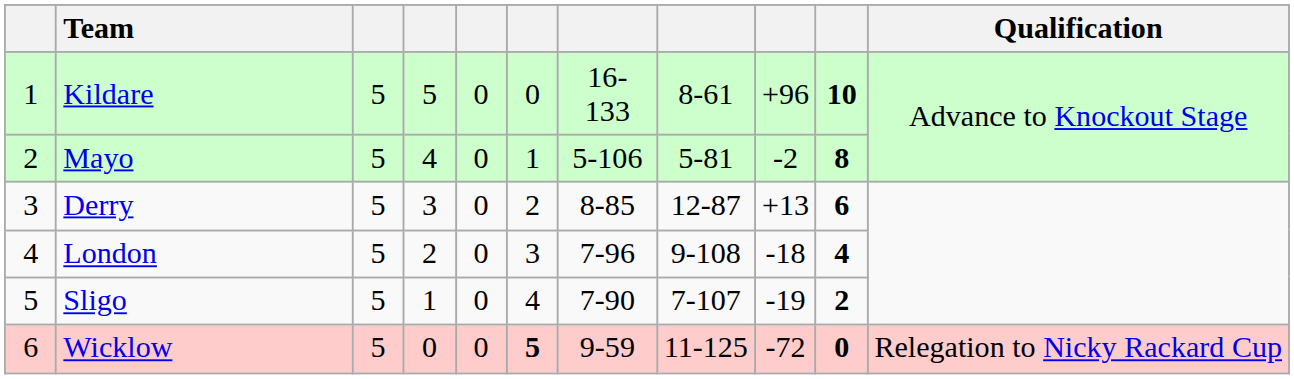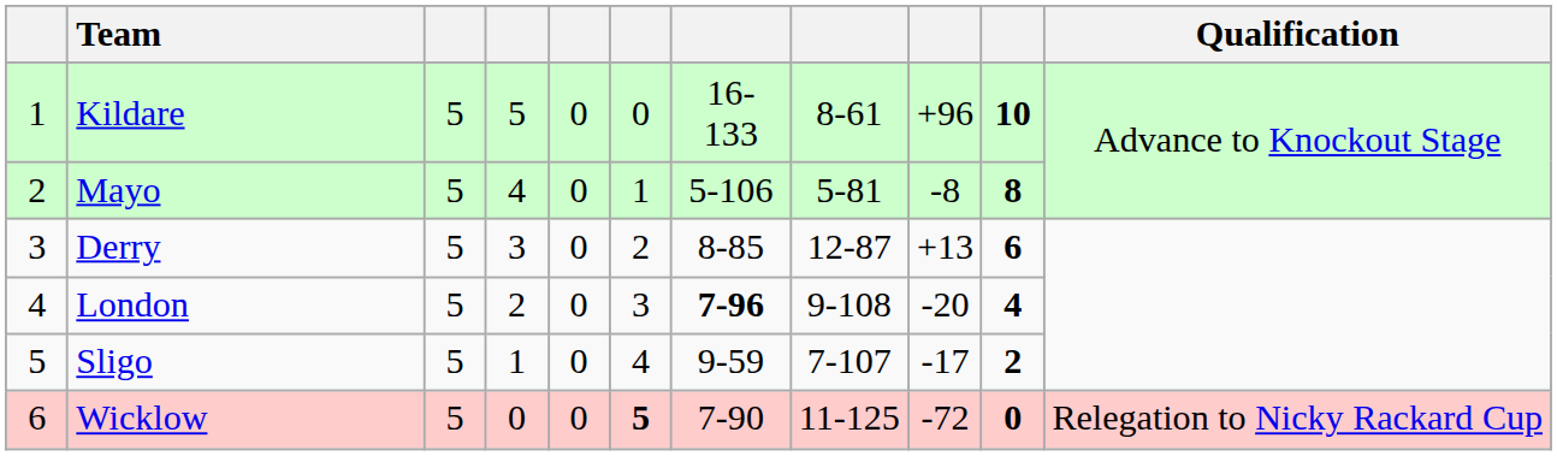Mayo | column 9: -2 -> -8
London | column 7: normal -> bold
London | column 9: -18 -> -20
Sligo | column 7: 7-90 -> 9-59
Sligo | column 9: -19 -> -17
Wicklow | column 7: 9-59 -> 7-90
